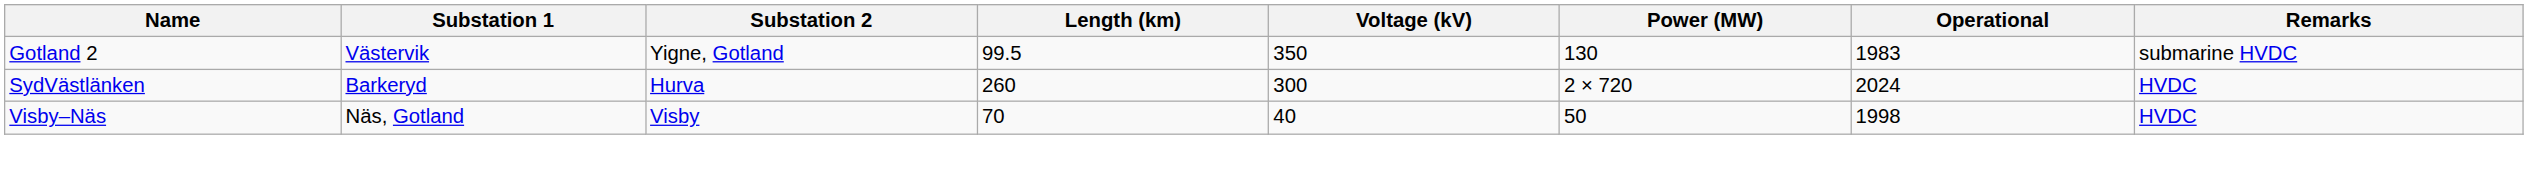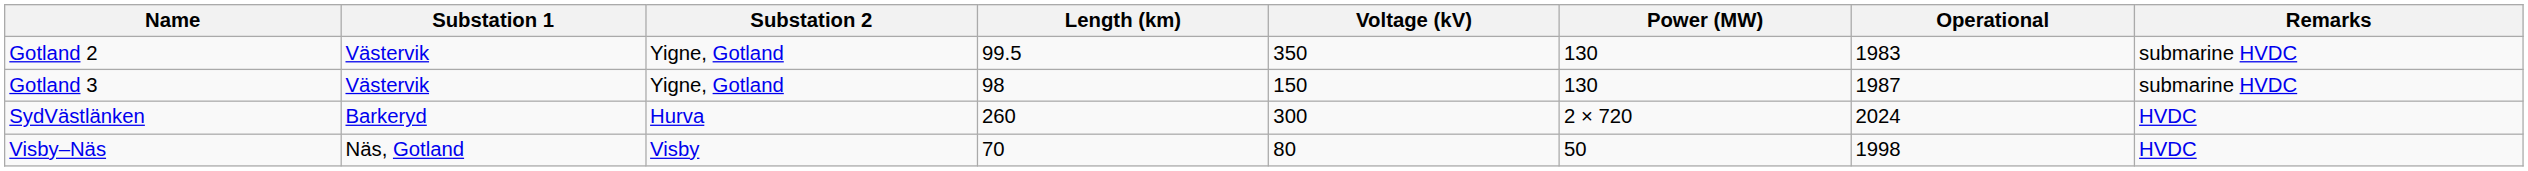+ row: Gotland 3 | Västervik | Yigne, Gotland | 98 | 150 | 130 | 1987 | submarine HVDC
Visby–Näs | Voltage (kV): 40 -> 80
